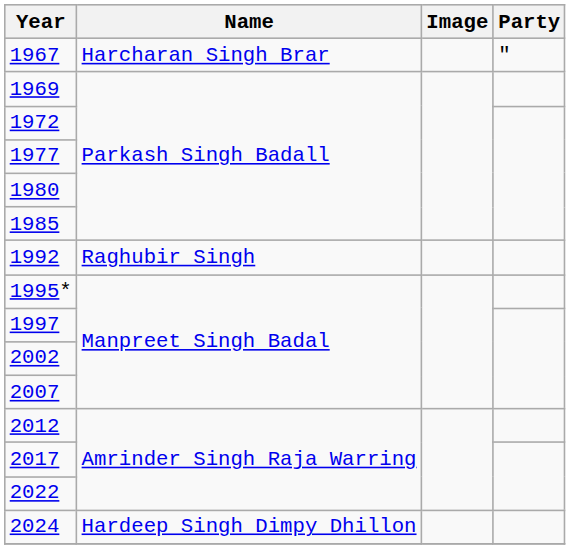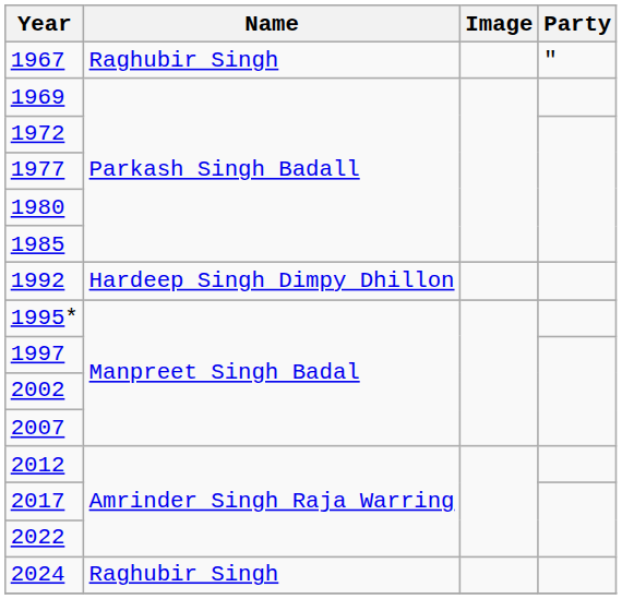1967 | Name: Harcharan Singh Brar -> Raghubir Singh
1992 | Name: Raghubir Singh -> Hardeep Singh Dimpy Dhillon
2024 | Name: Hardeep Singh Dimpy Dhillon -> Raghubir Singh
